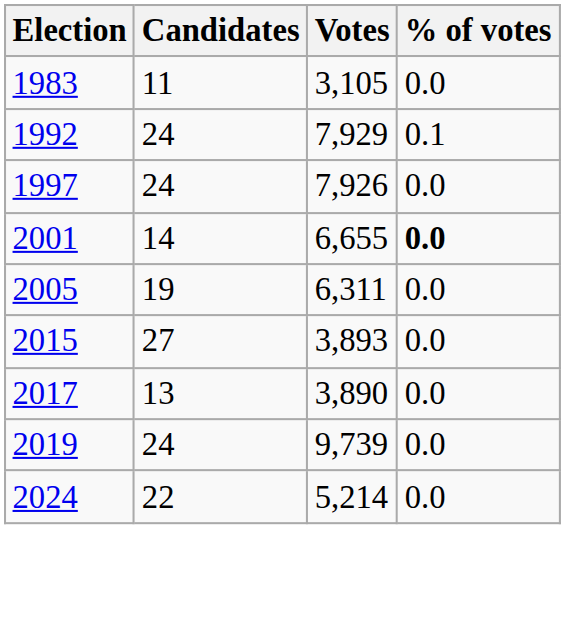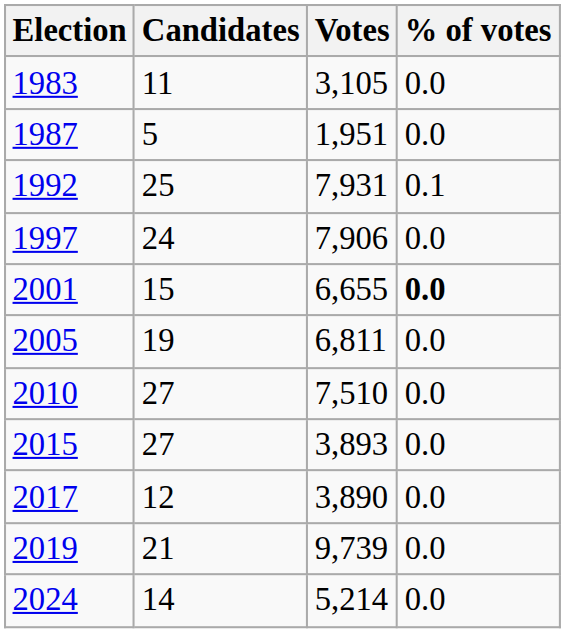+ row: 1987 | 5 | 1,951 | 0.0
1992 | Candidates: 24 -> 25
1992 | Votes: 7,929 -> 7,931
1997 | Votes: 7,926 -> 7,906
2001 | Candidates: 14 -> 15
2005 | Votes: 6,311 -> 6,811
+ row: 2010 | 27 | 7,510 | 0.0
2017 | Candidates: 13 -> 12
2019 | Candidates: 24 -> 21
2024 | Candidates: 22 -> 14
